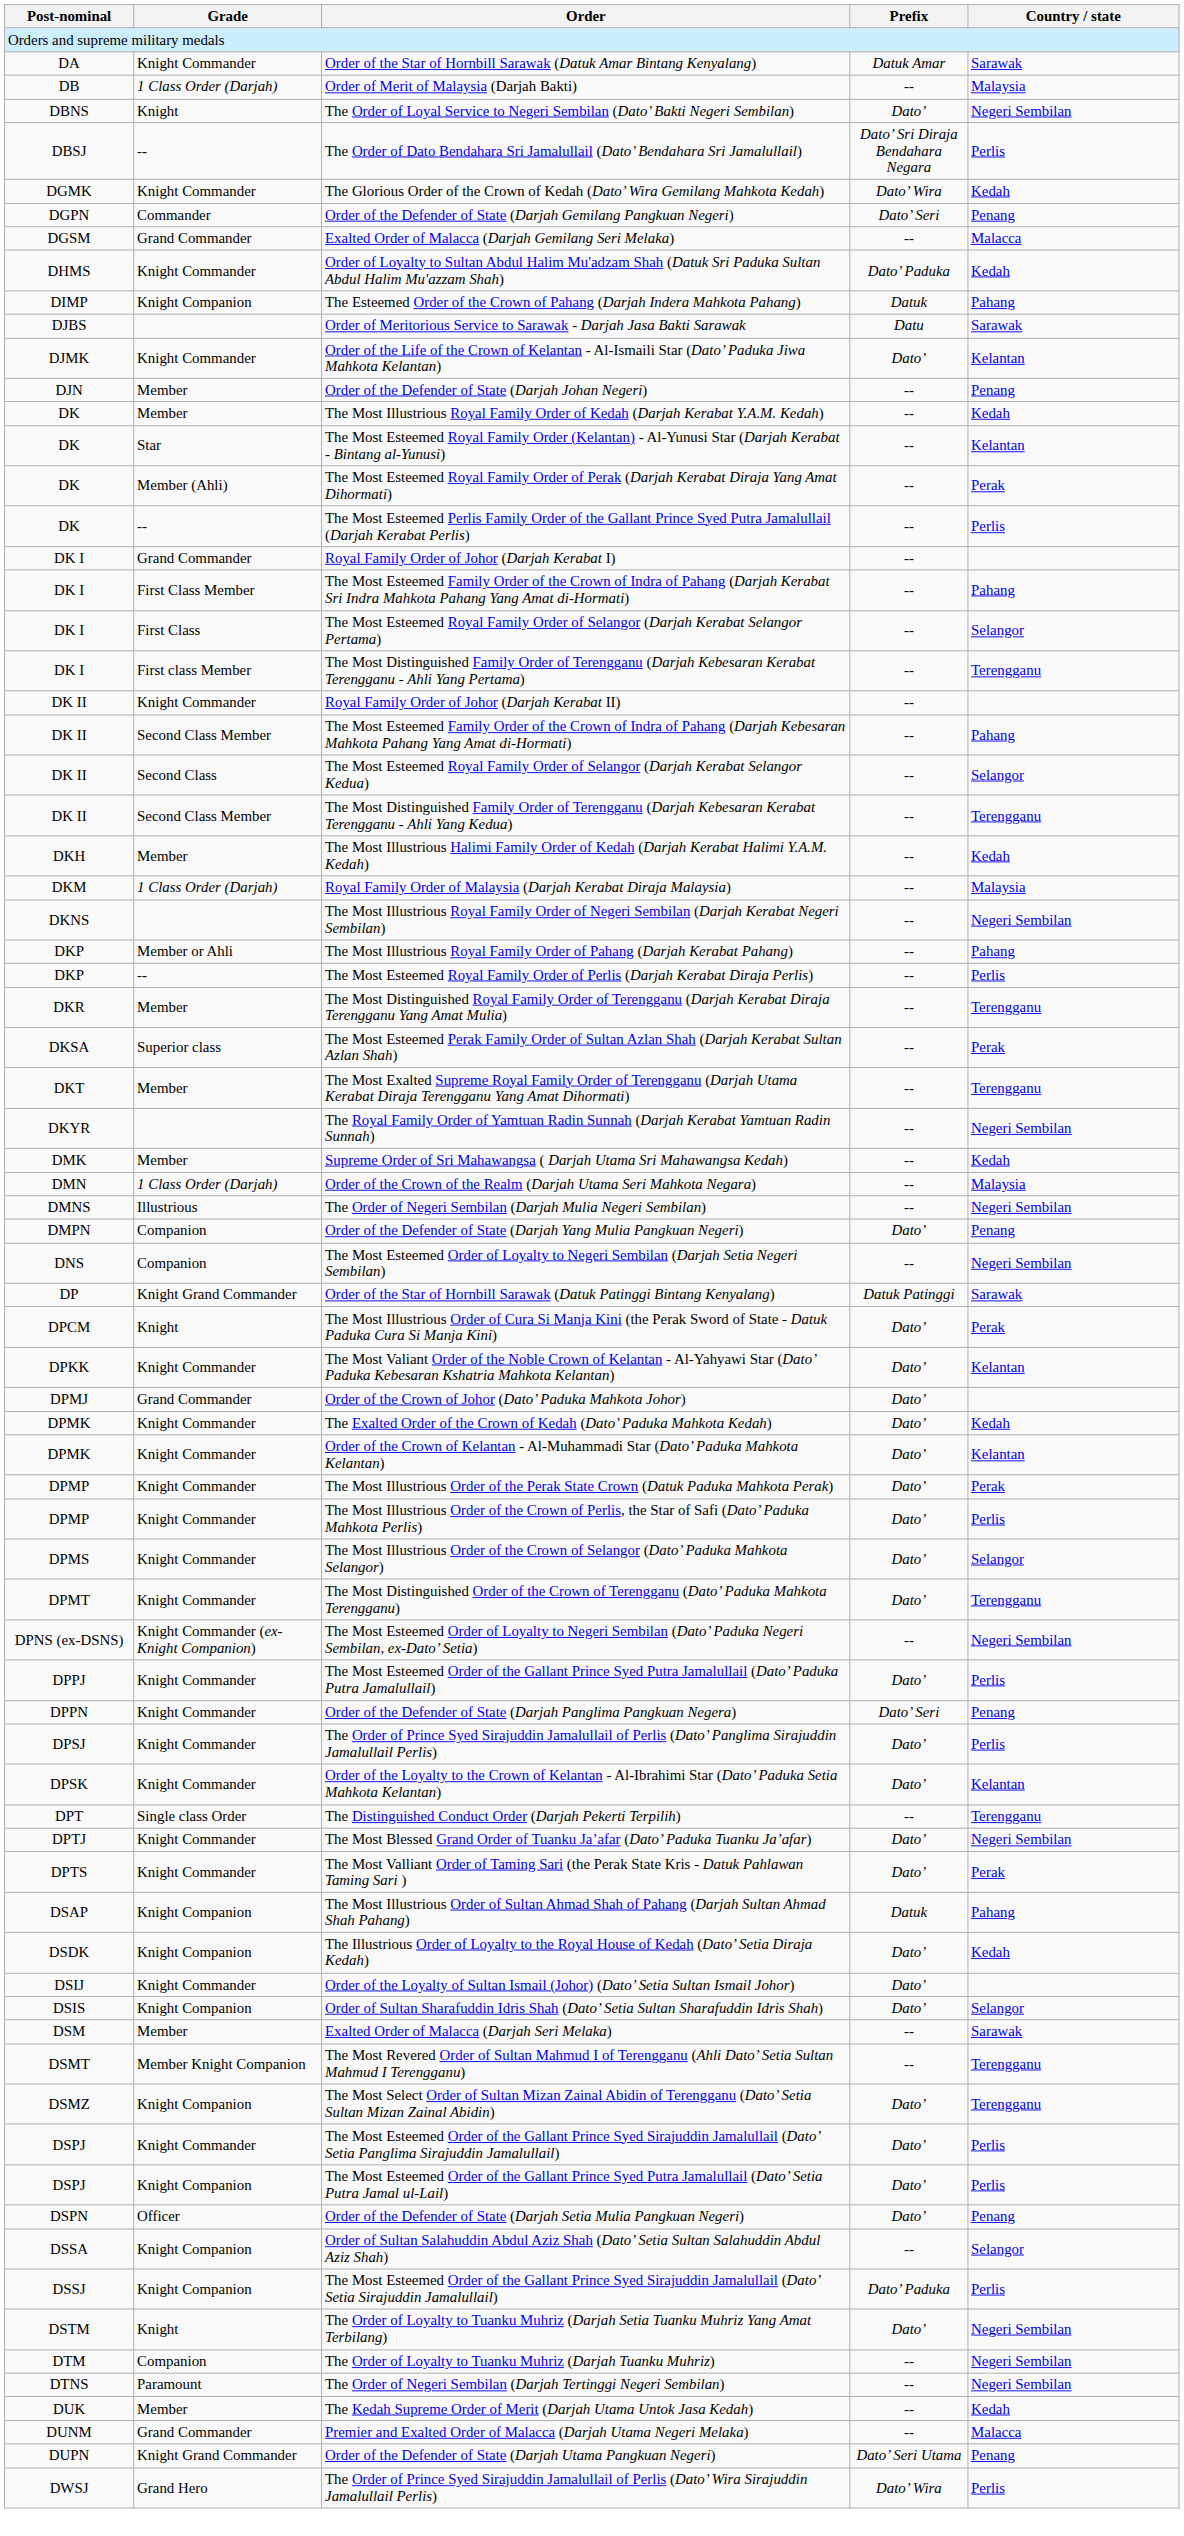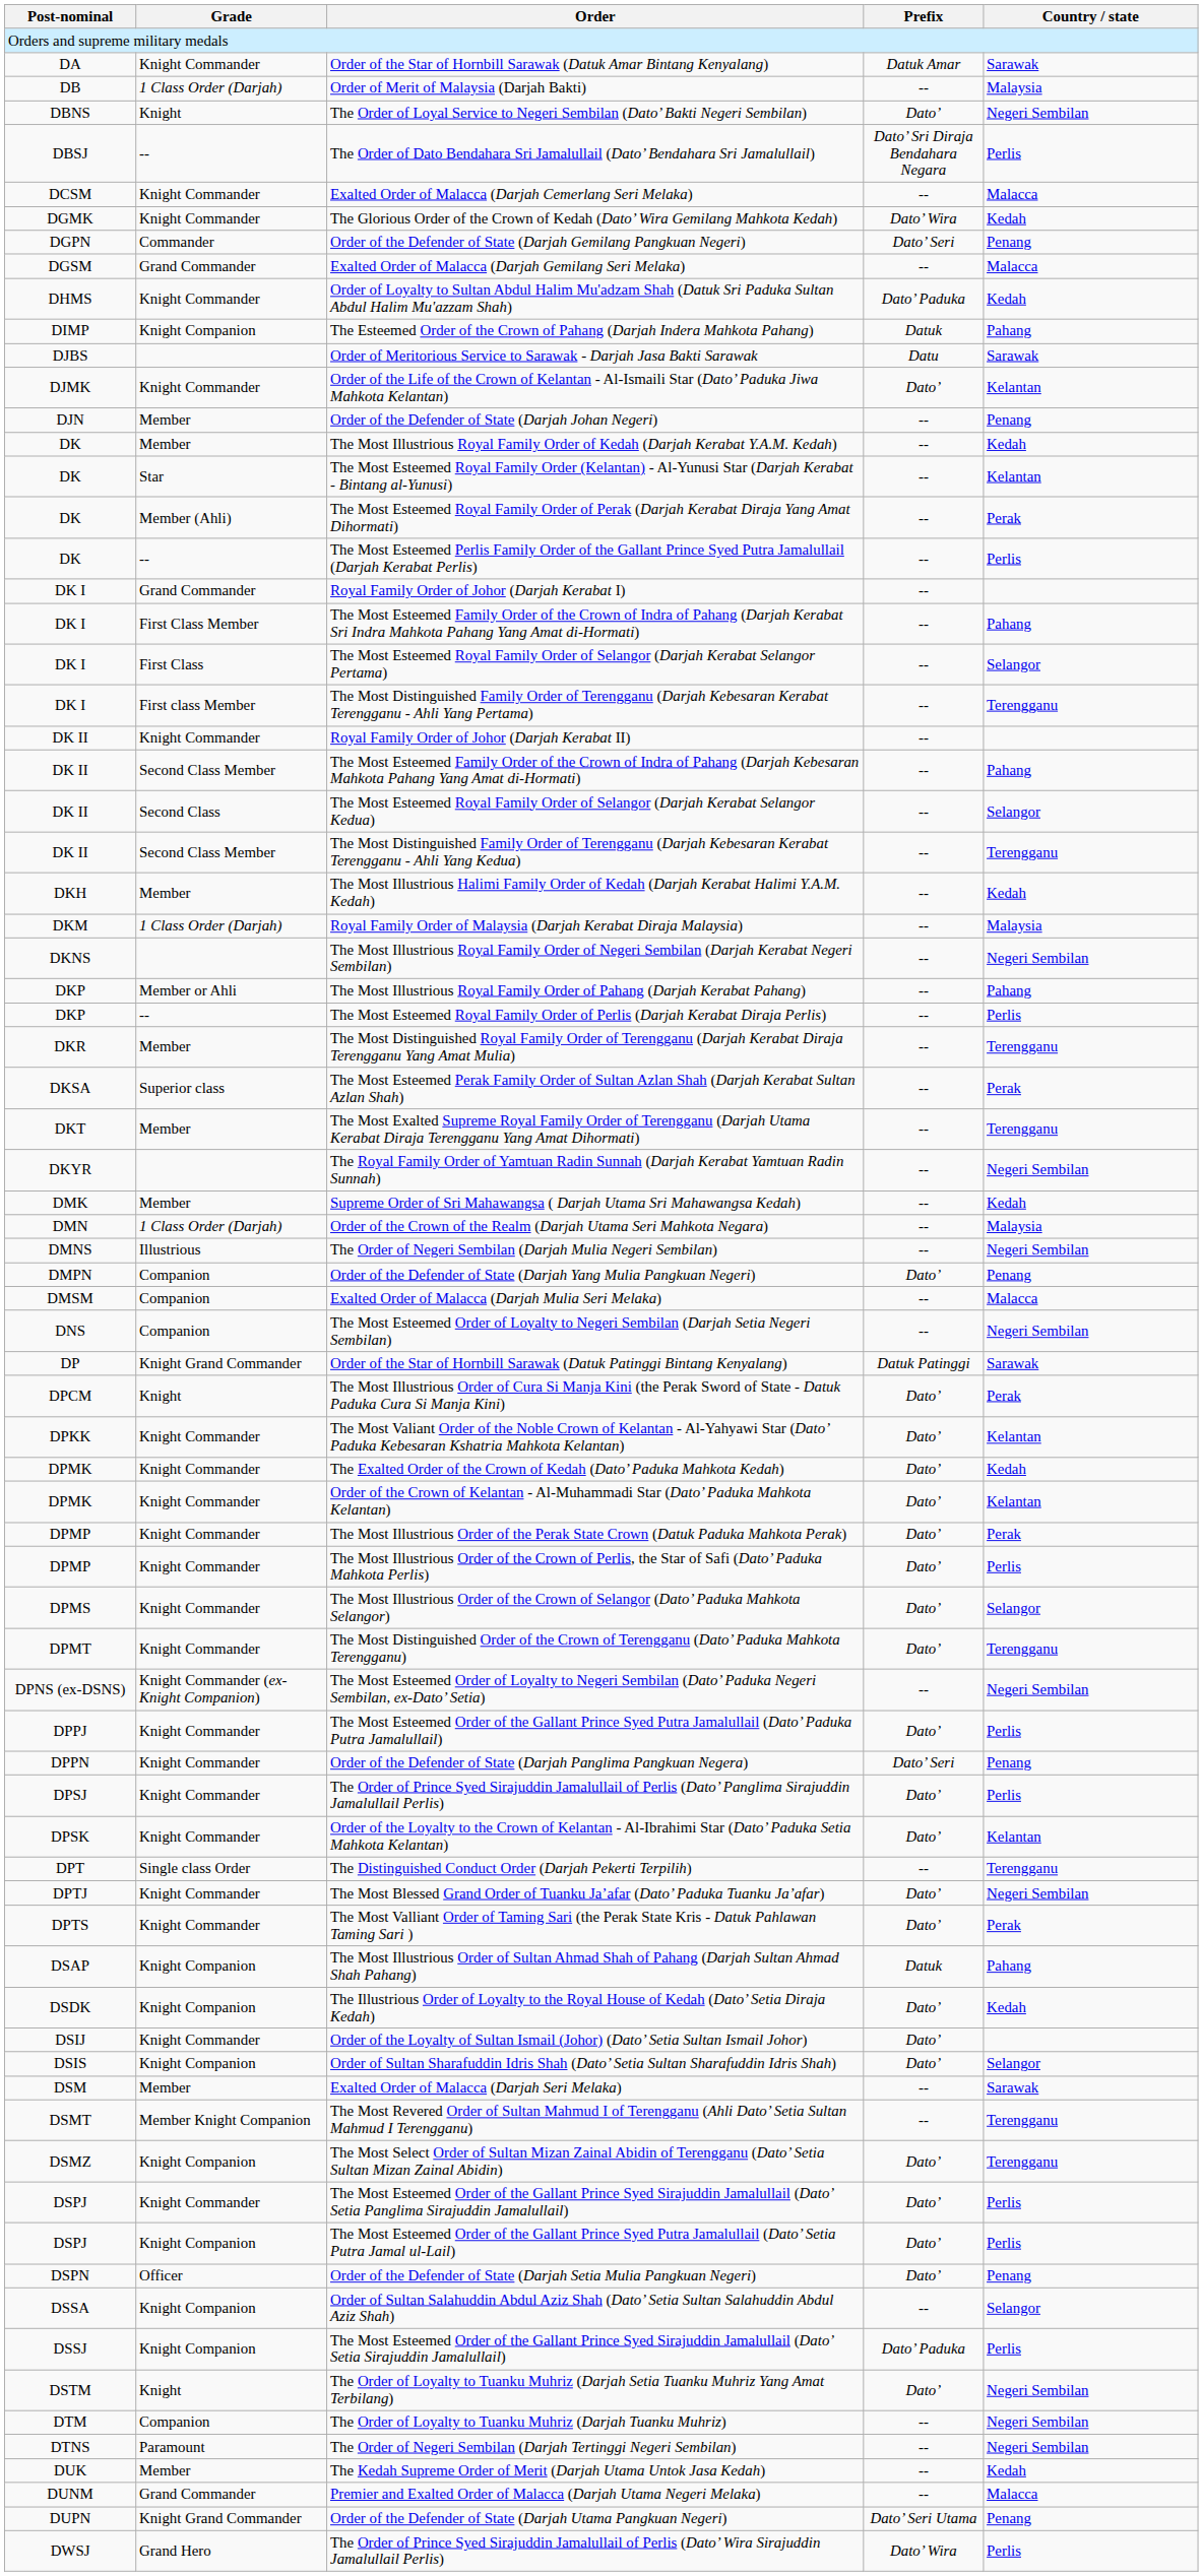+ row: DCSM | Knight Commander | Exalted Order of Malacca (Darjah Cemerlang Seri Melaka) | -- | Malacca
+ row: DMSM | Companion | Exalted Order of Malacca (Darjah Mulia Seri Melaka) | -- | Malacca
- row: DPMJ | Grand Commander | Order of the Crown of Johor (Dato’ Paduka Mahkota Johor) | Dato’
